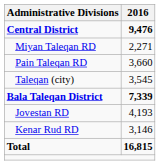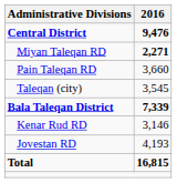Miyan Taleqan RD | 2016: normal -> bold
rows swapped: Jovestan RD <-> Kenar Rud RD
